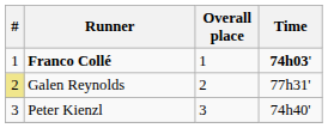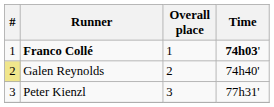Galen Reynolds | Time: 77h31' -> 74h40'
Peter Kienzl | Time: 74h40' -> 77h31'
